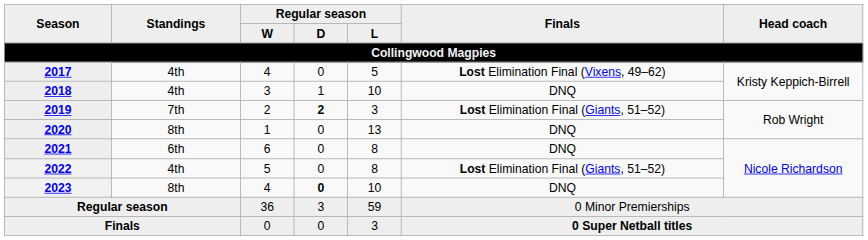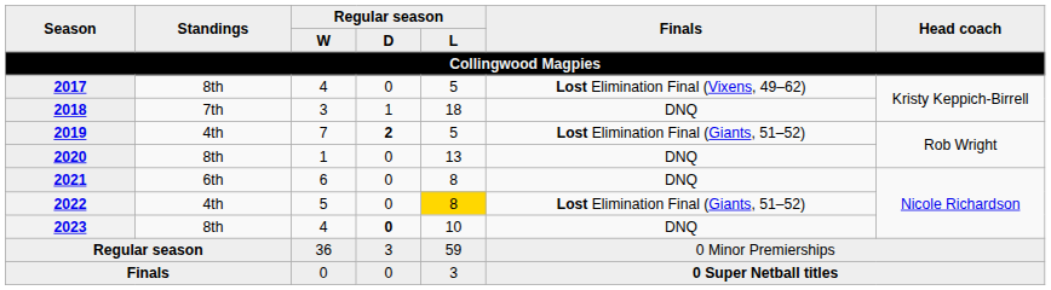2017 | Standings: 4th -> 8th
2018 | Standings: 4th -> 7th
2018 | Regular season / L: 10 -> 18
2019 | Standings: 7th -> 4th
2019 | Regular season / W: 2 -> 7
2019 | Regular season / L: 3 -> 5
2022 | Regular season / L: no background -> gold background
